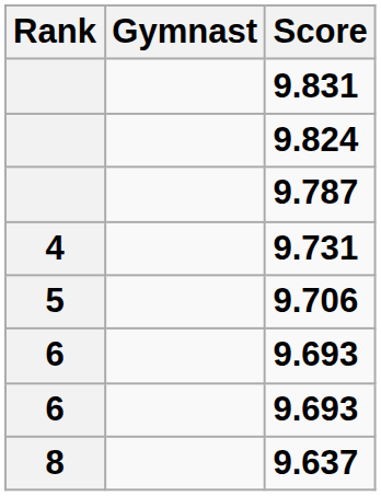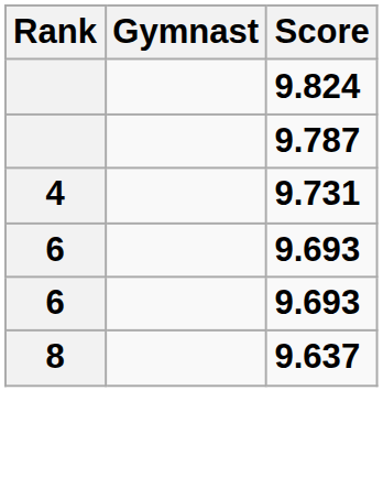- row: 9.831
- row: 5 | 9.706
